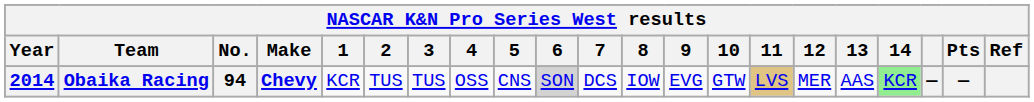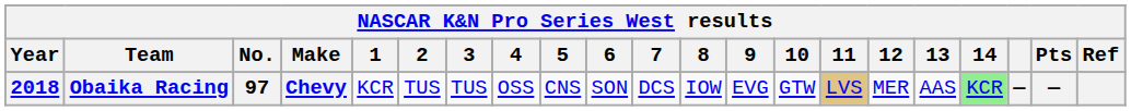Obaika Racing | Year: 2014 -> 2018
Obaika Racing | No.: 94 -> 97
Obaika Racing | 6: lightgrey background -> no background
